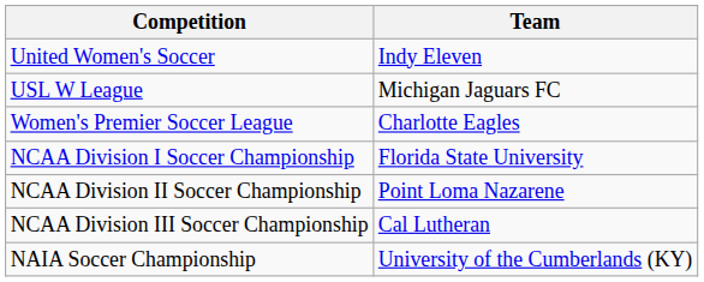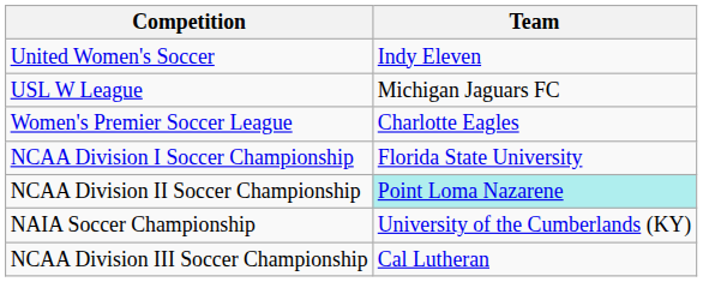NCAA Division II Soccer Championship | Team: no background -> paleturquoise background
rows swapped: NCAA Division III Soccer Championship <-> NAIA Soccer Championship
